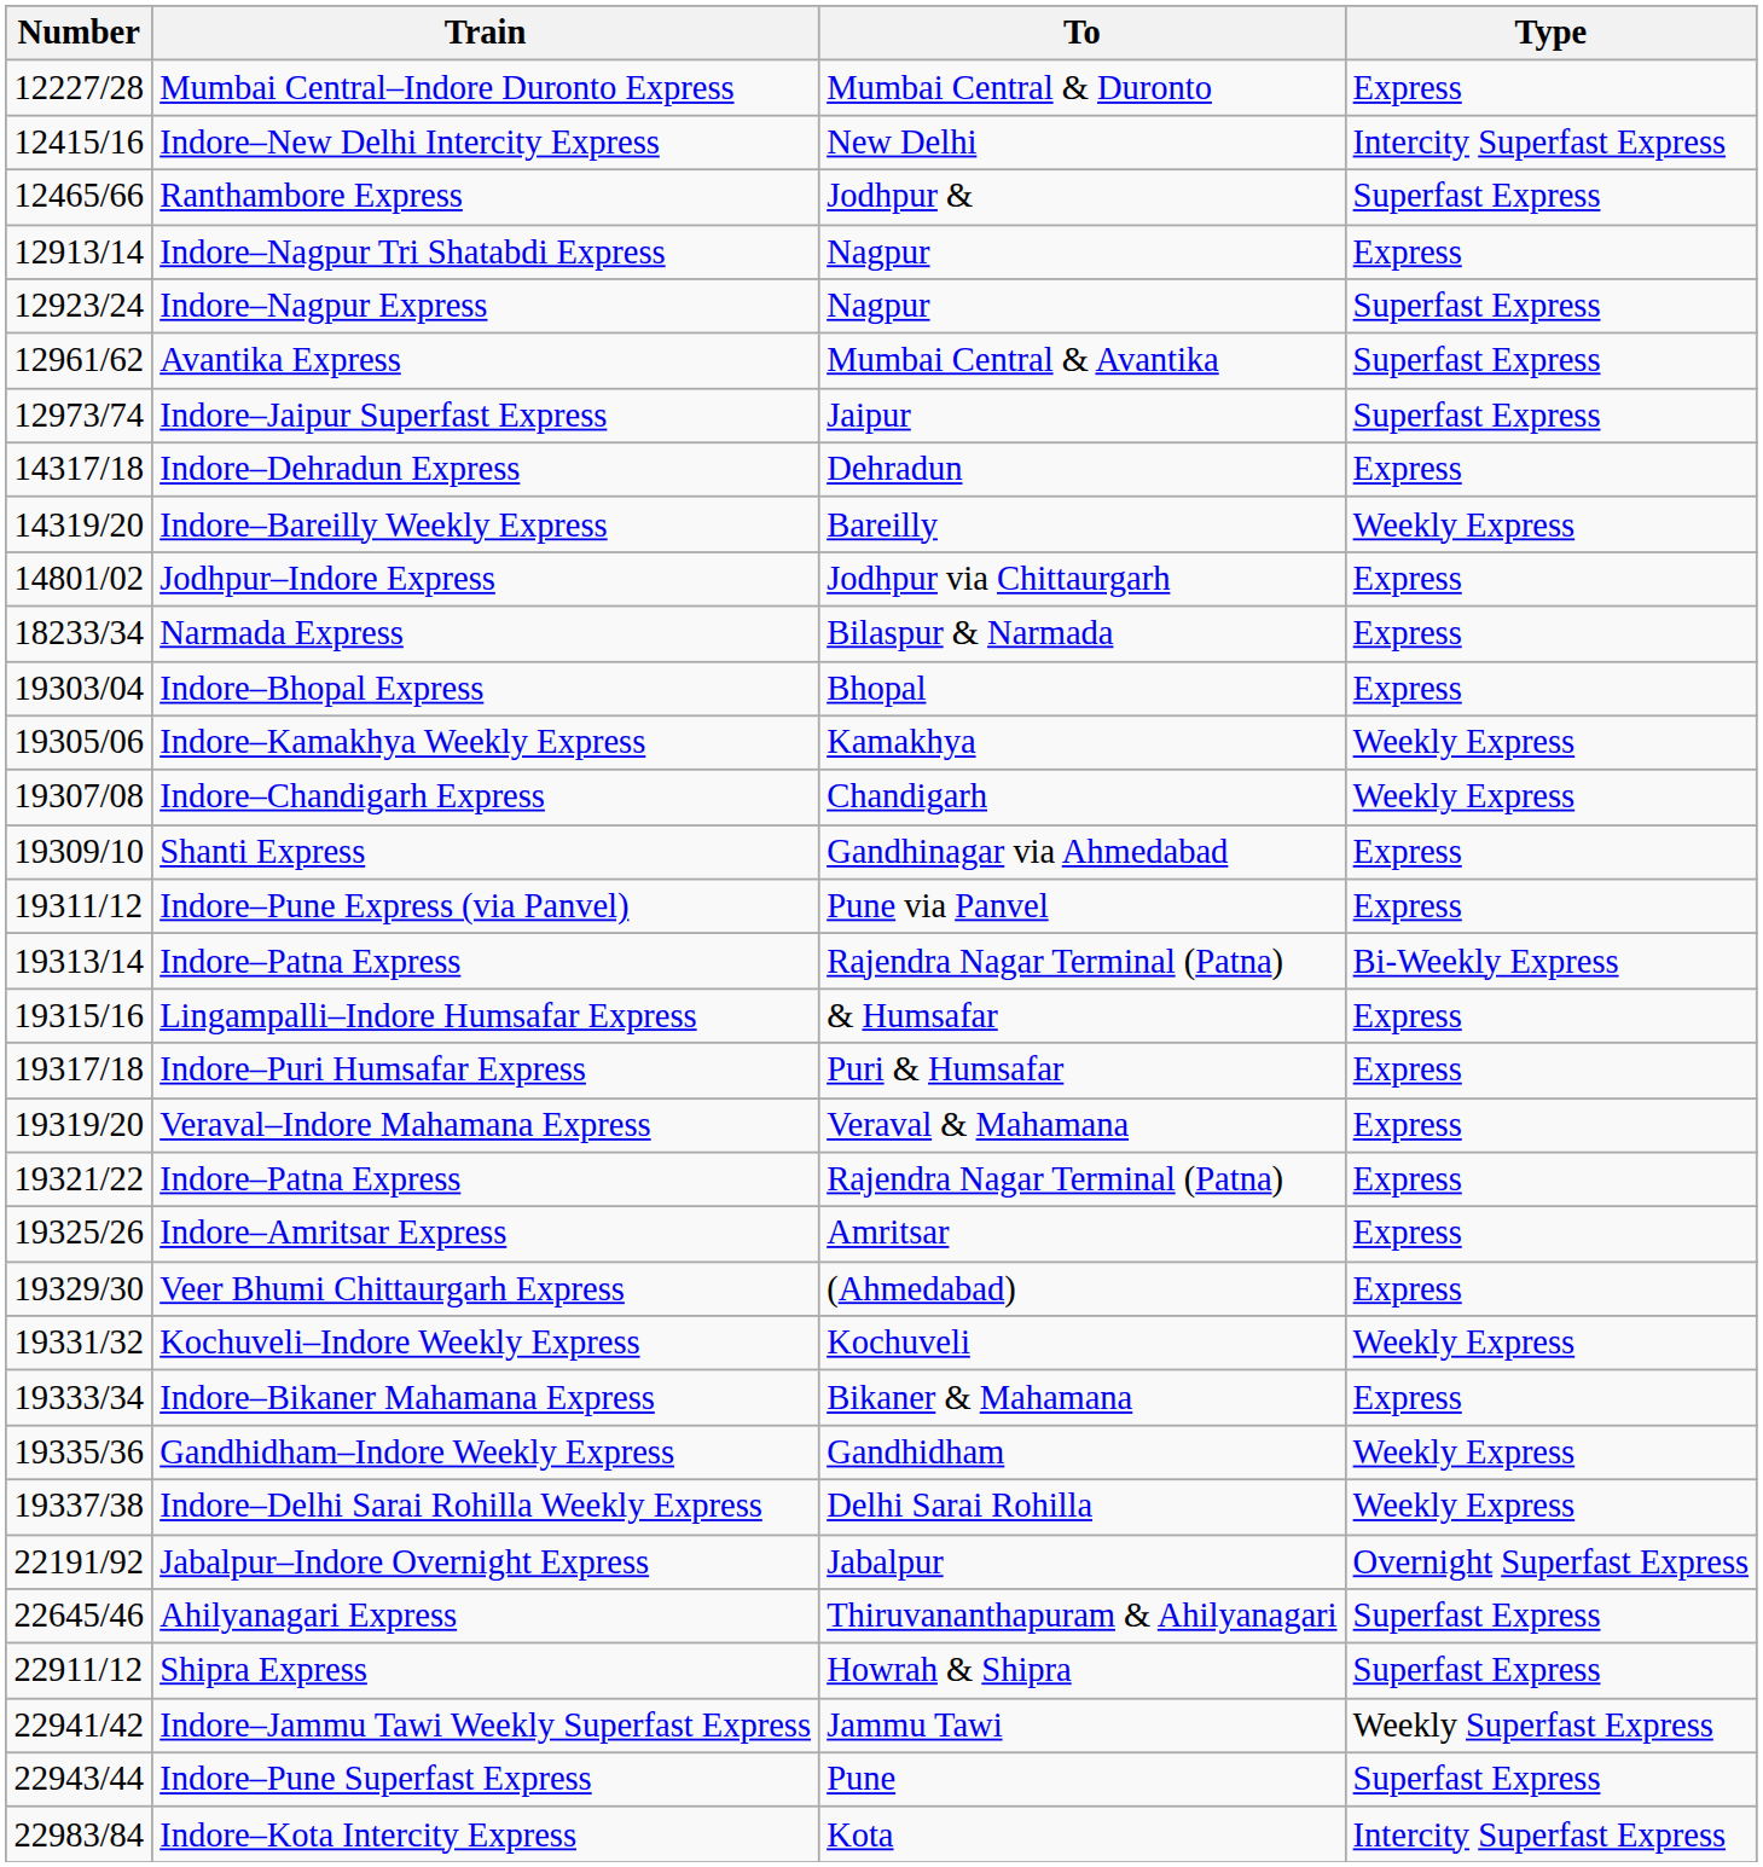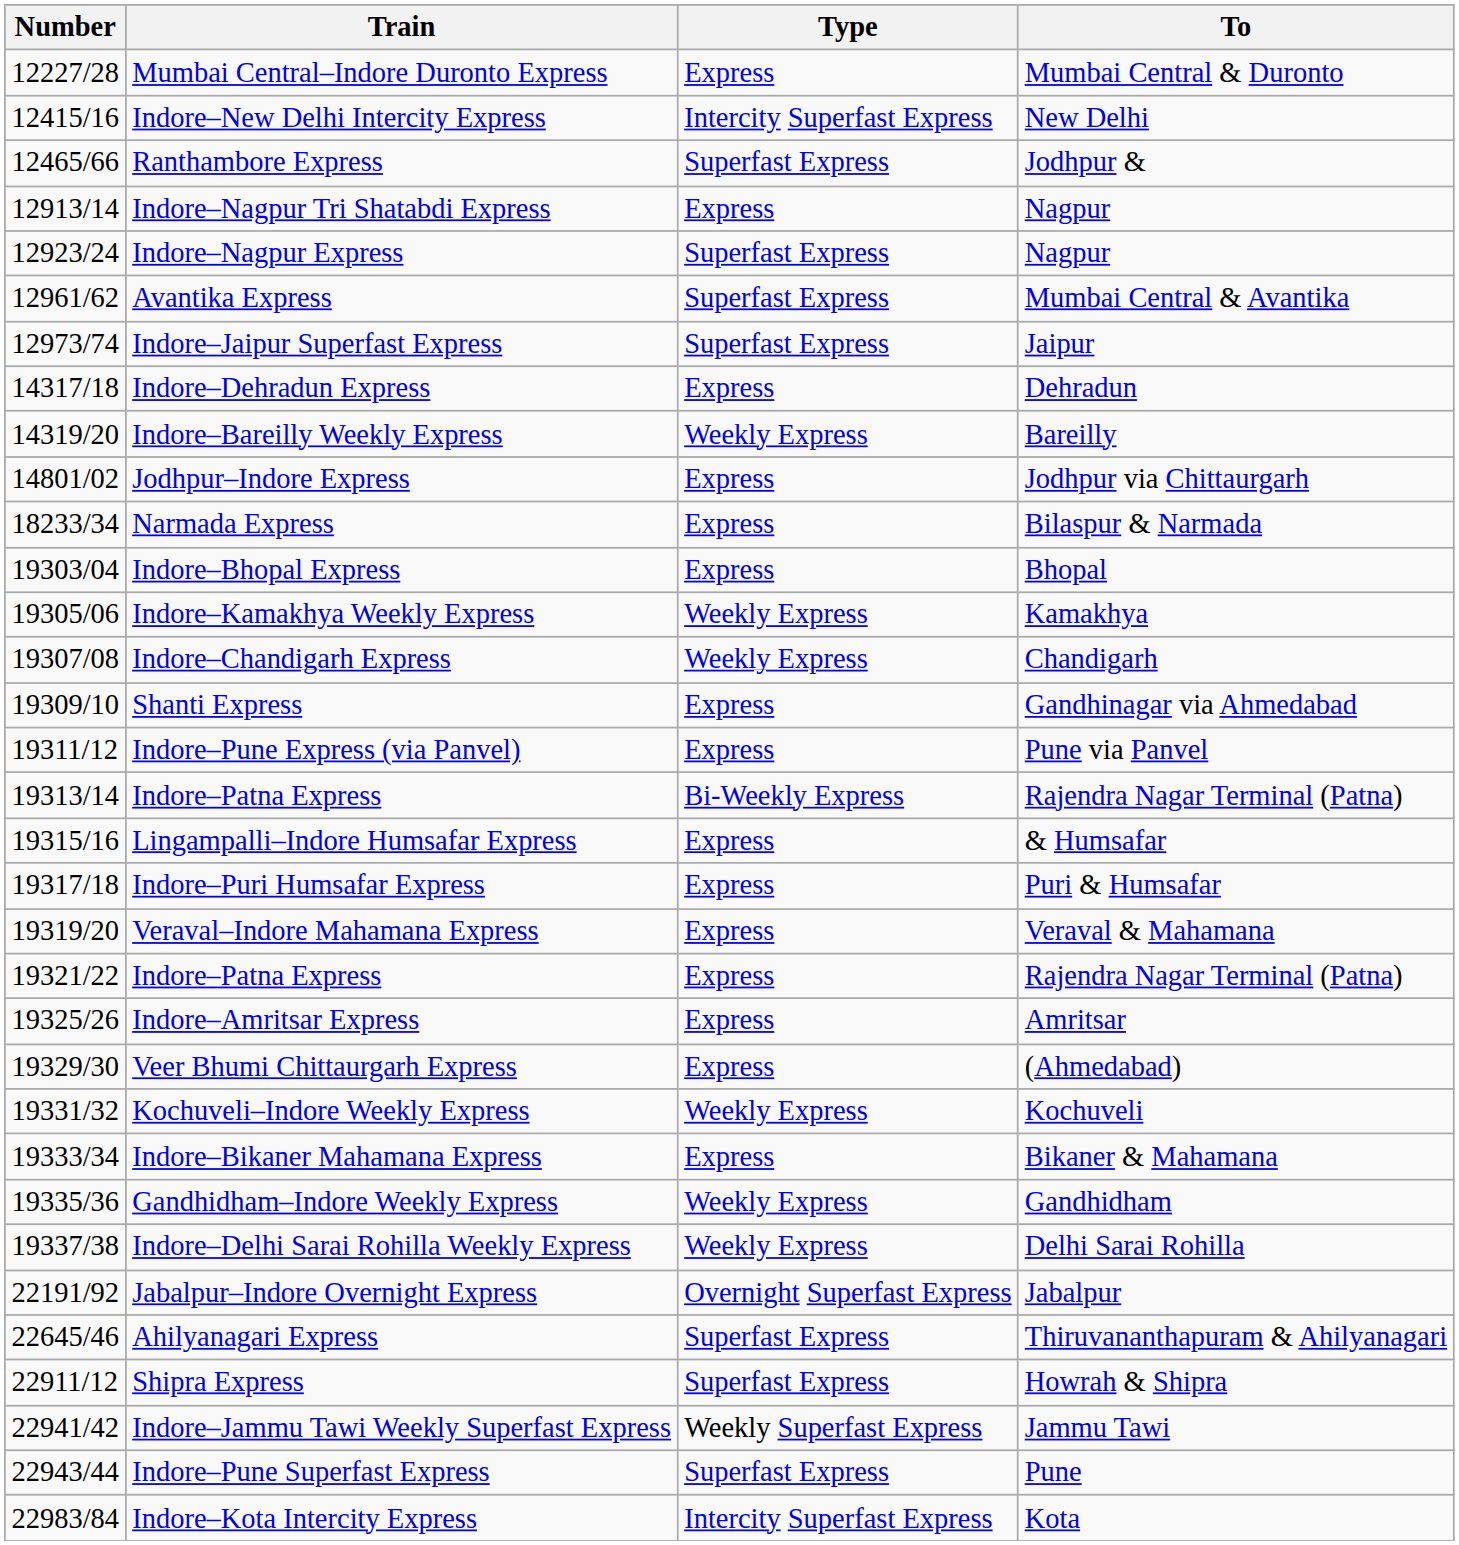columns swapped: To <-> Type
